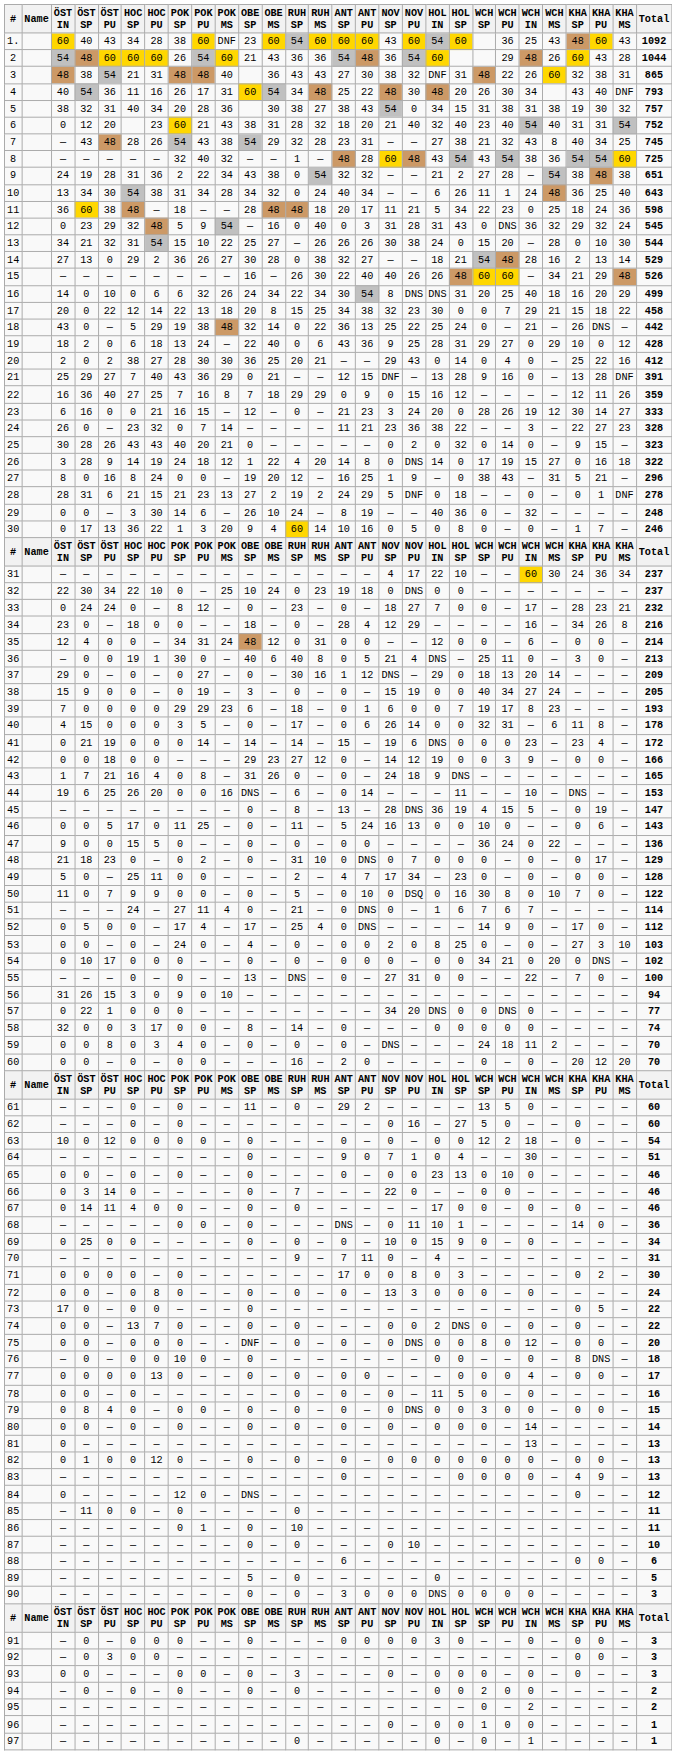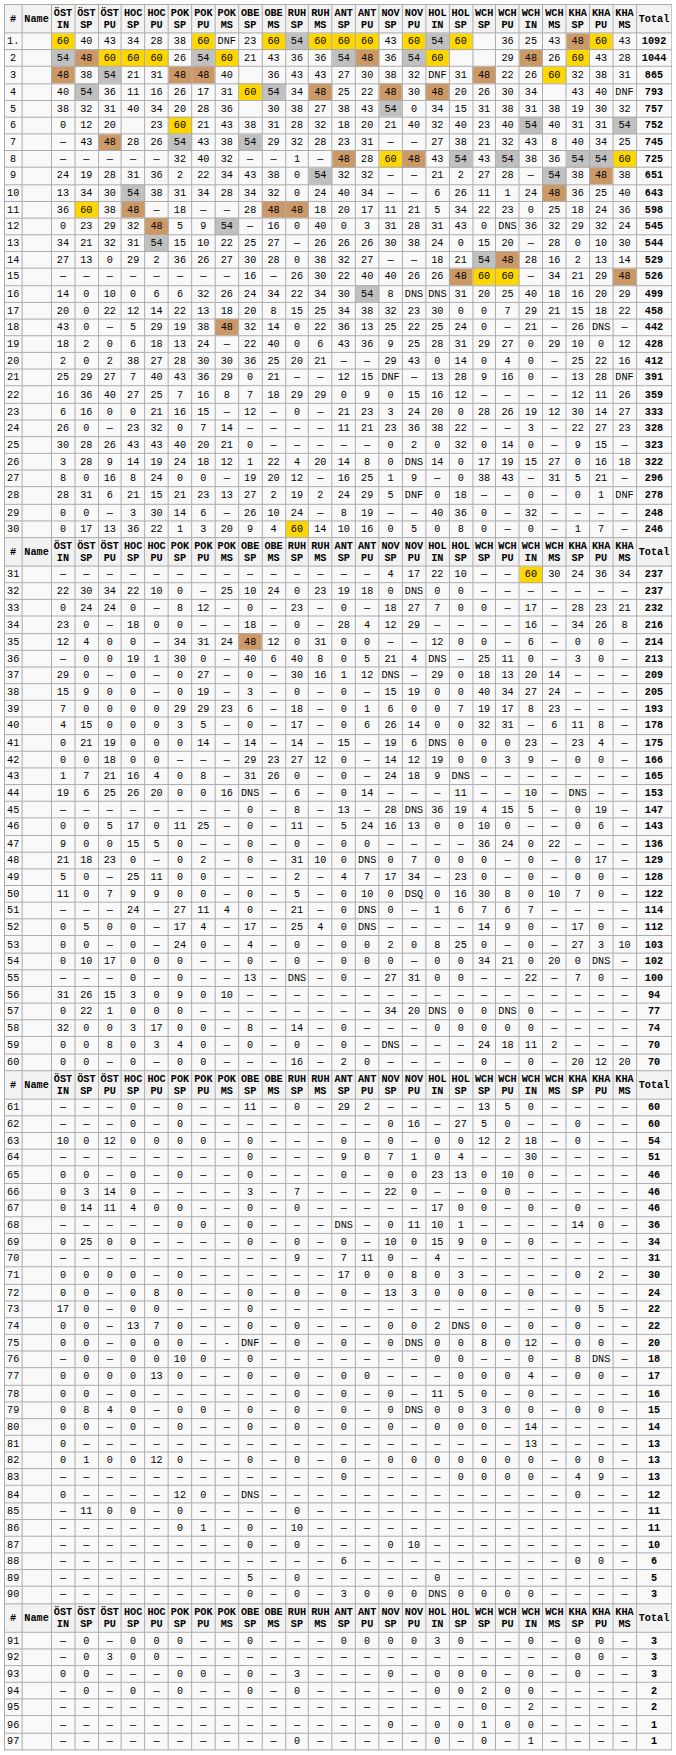41 | Total: 172 -> 175
66 | OBE SP: 0 -> 3
